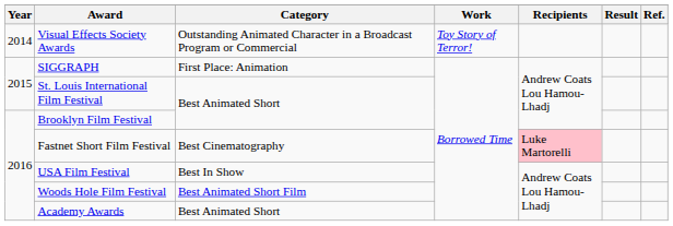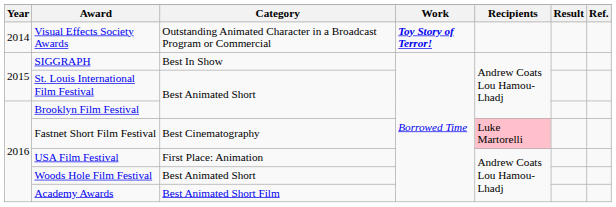Visual Effects Society Awards | Work: normal -> bold
SIGGRAPH | Category: First Place: Animation -> Best In Show
USA Film Festival | Category: Best In Show -> First Place: Animation
Woods Hole Film Festival | Category: Best Animated Short Film -> Best Animated Short
Academy Awards | Category: Best Animated Short -> Best Animated Short Film
